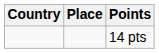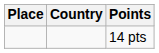columns swapped: Place <-> Country
